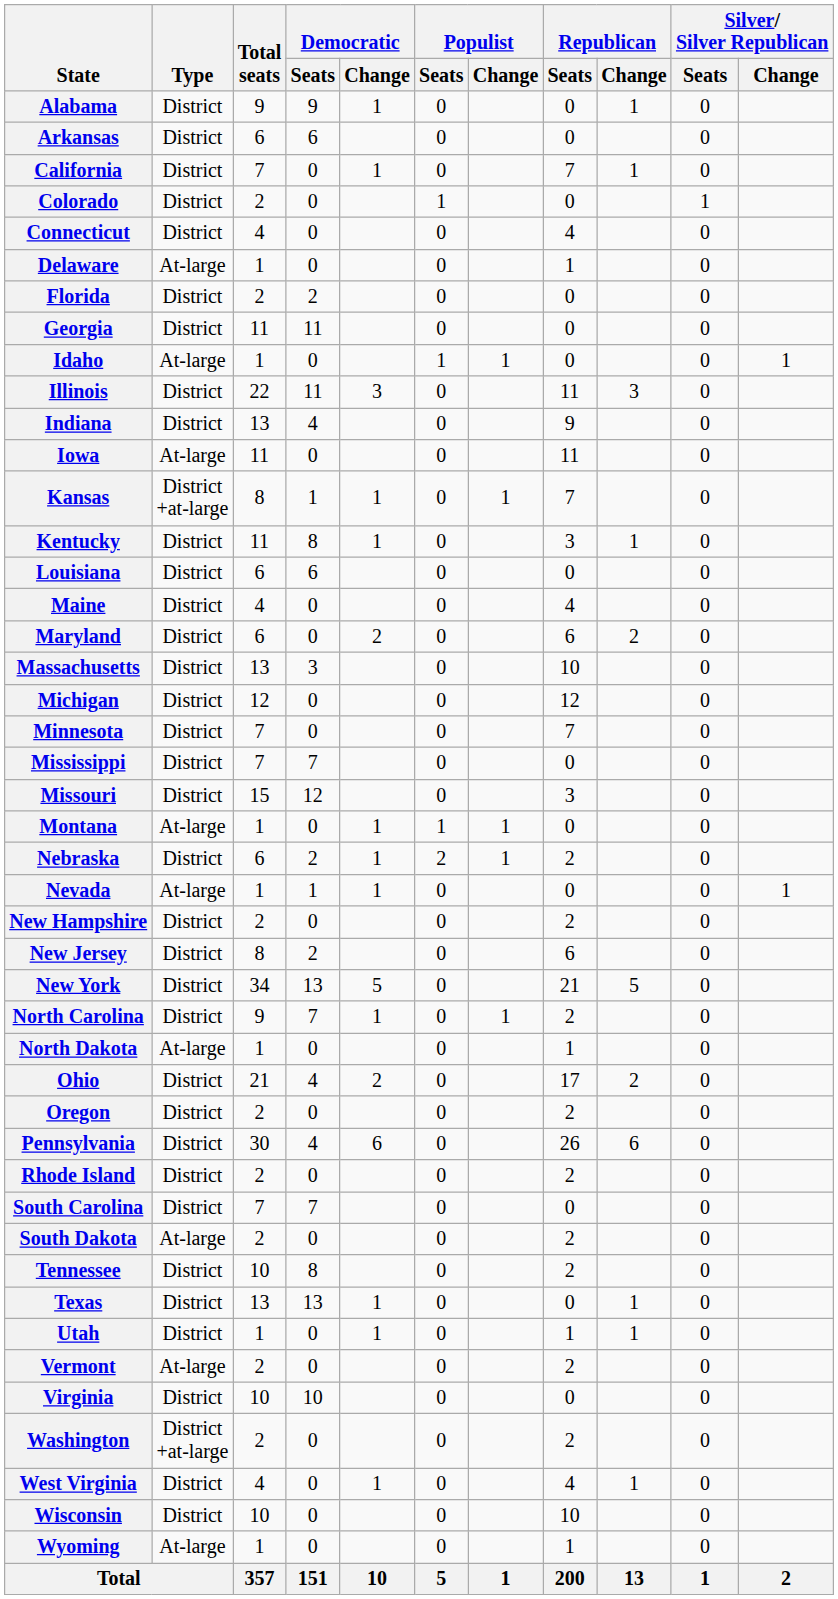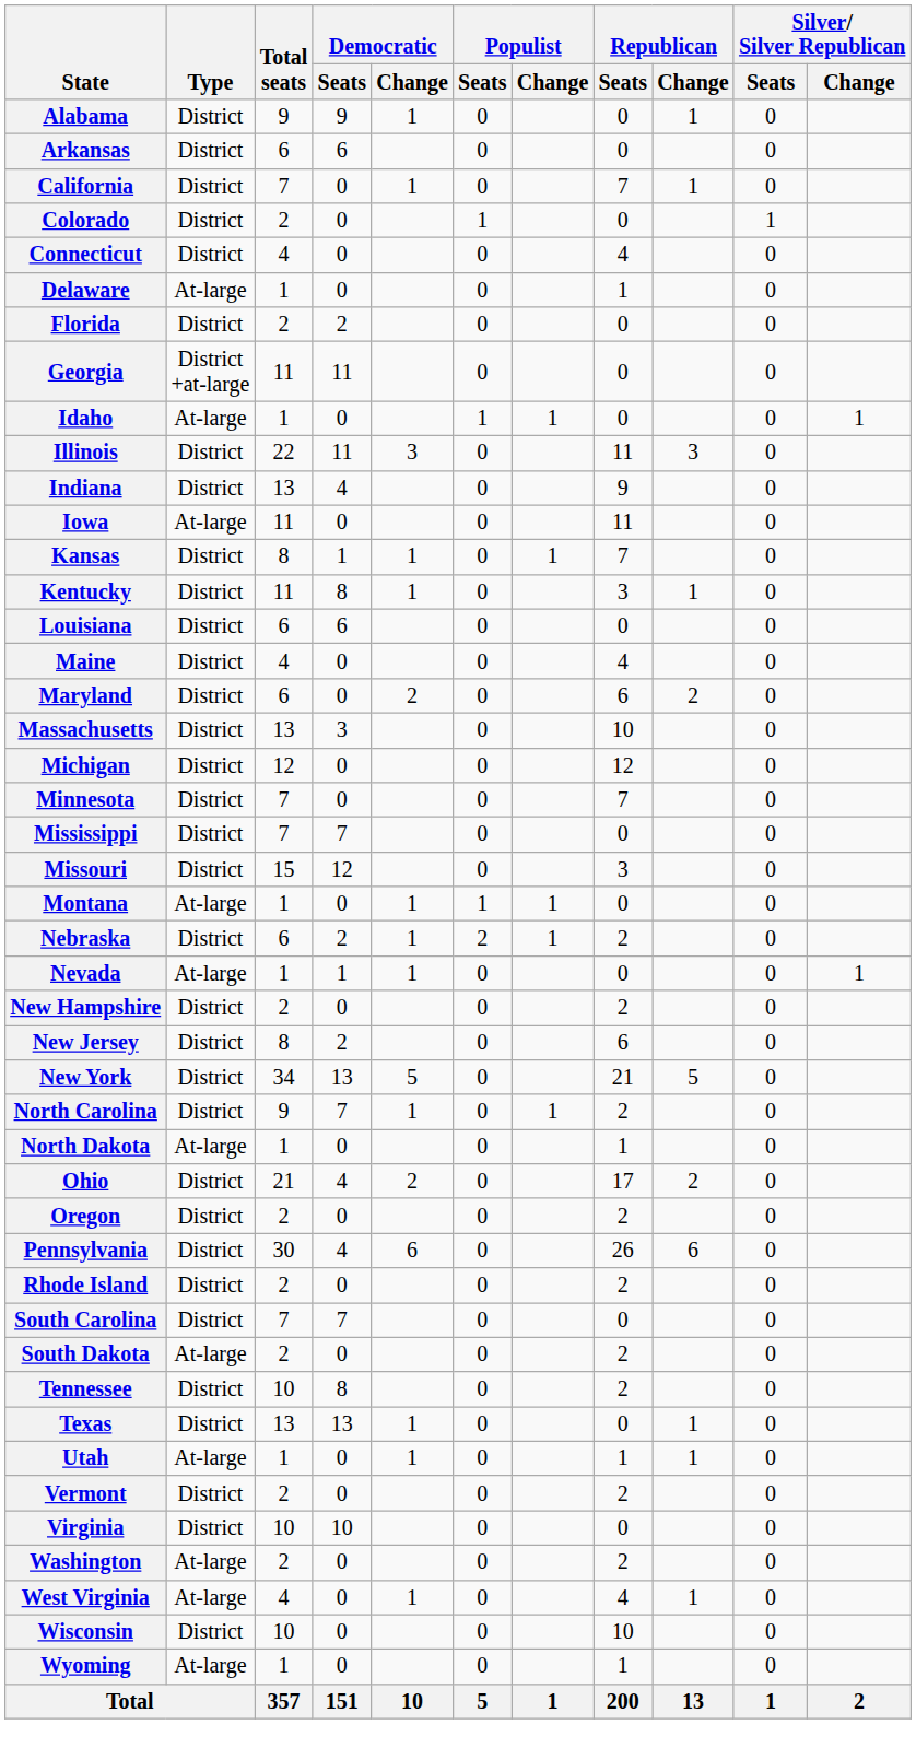Georgia | Type: District -> District +at-large
Kansas | Type: District +at-large -> District
Utah | Type: District -> At-large
Vermont | Type: At-large -> District
Washington | Type: District +at-large -> At-large
West Virginia | Type: District -> At-large
